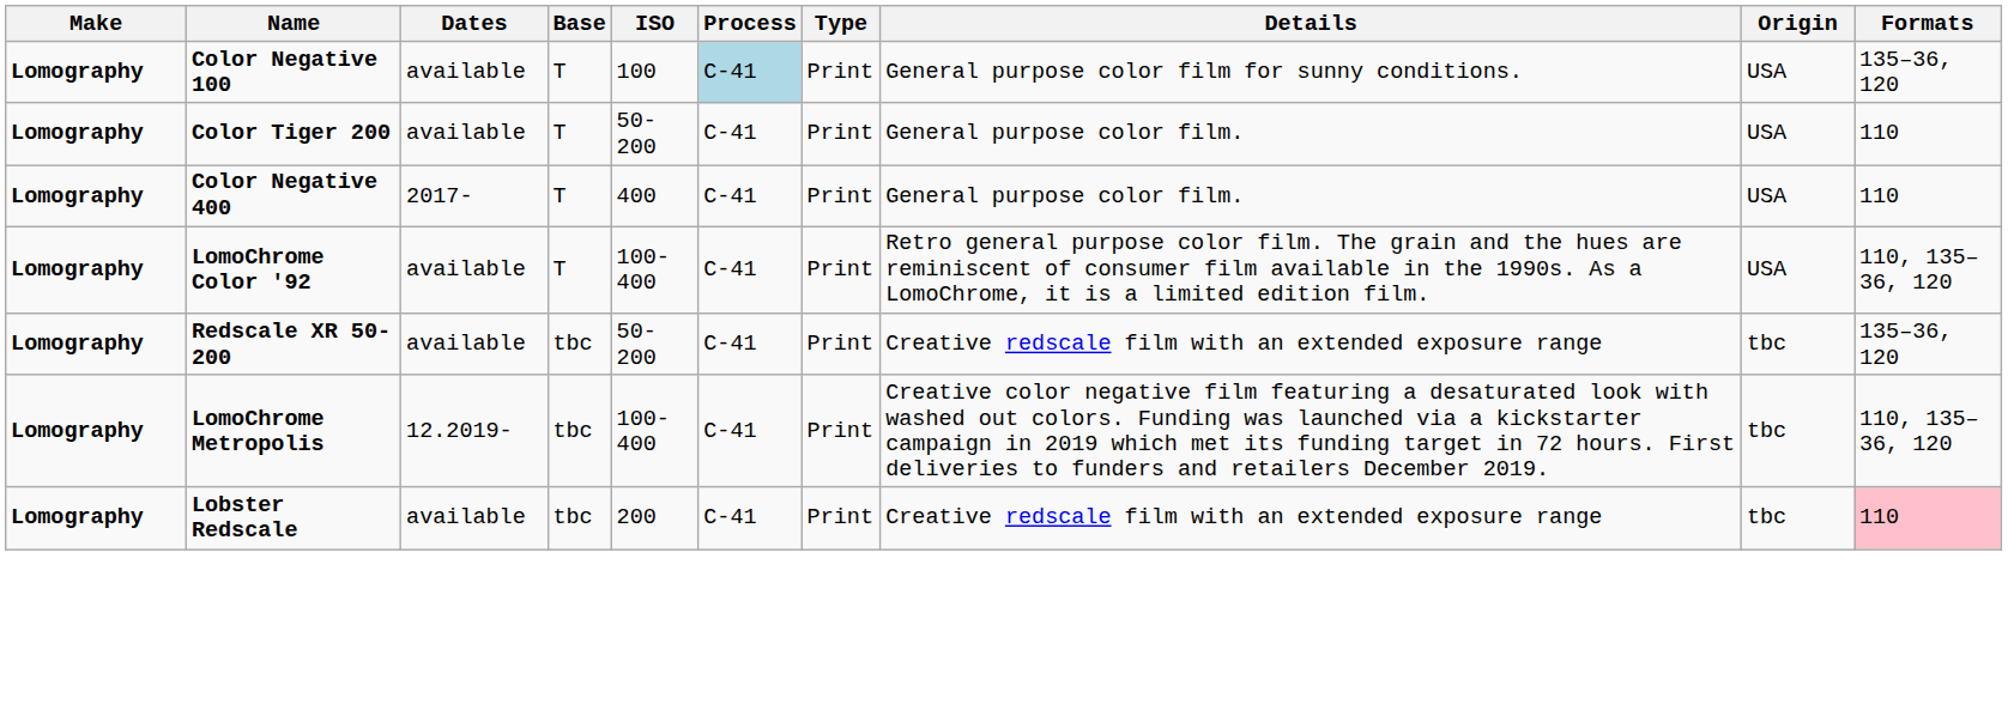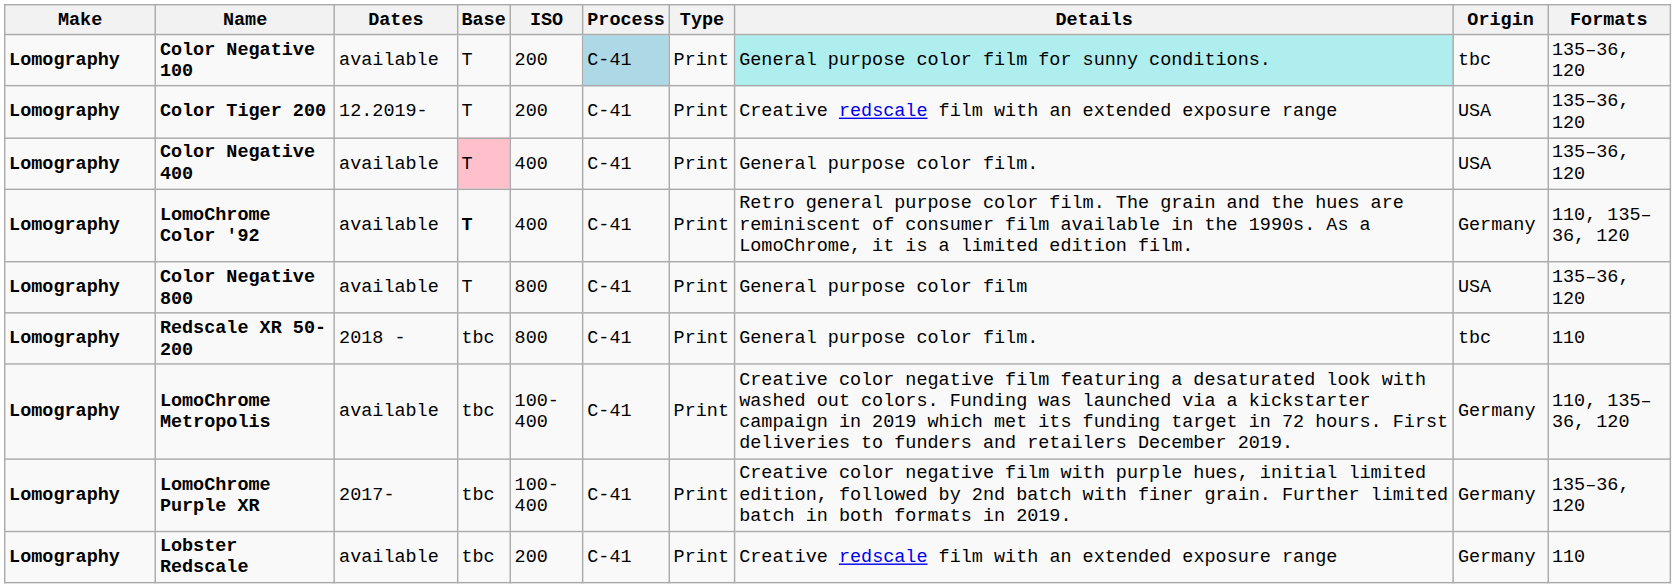Color Negative 100 | ISO: 100 -> 200
Color Negative 100 | Details: no background -> paleturquoise background
Color Negative 100 | Origin: USA -> tbc
Color Tiger 200 | Dates: available -> 12.2019-
Color Tiger 200 | ISO: 50-200 -> 200
Color Tiger 200 | Details: General purpose color film. -> Creative redscale film with an extended exposure range
Color Tiger 200 | Formats: 110 -> 135–36, 120
Color Negative 400 | Dates: 2017- -> available
Color Negative 400 | Base: no background -> pink background
Color Negative 400 | Formats: 110 -> 135–36, 120
LomoChrome Color '92 | Base: normal -> bold
LomoChrome Color '92 | ISO: 100-400 -> 400
LomoChrome Color '92 | Origin: USA -> Germany
+ row: Lomography | Color Negative 800 | available | T | 800 | C-41 | Print | General purpose color film | USA | 135–36, 120
Redscale XR 50-200 | Dates: available -> 2018 -
Redscale XR 50-200 | ISO: 50-200 -> 800
Redscale XR 50-200 | Details: Creative redscale film with an extended exposure range -> General purpose color film.
Redscale XR 50-200 | Formats: 135–36, 120 -> 110
LomoChrome Metropolis | Dates: 12.2019- -> available
LomoChrome Metropolis | Origin: tbc -> Germany
+ row: Lomography | LomoChrome Purple XR | 2017- | tbc | 100-400 | C-41 | Print | Creative color negative film with purple hues, initial limited edition, followed by 2nd batch with finer grain. Further limited batch in both formats in 2019. | Germany | 135–36, 120
Lobster Redscale | Origin: tbc -> Germany
Lobster Redscale | Formats: pink background -> no background
